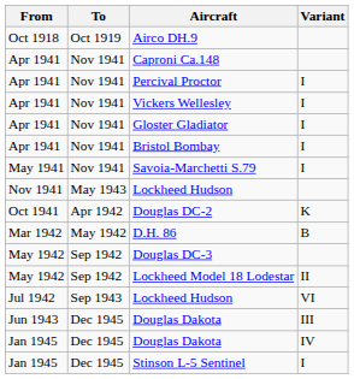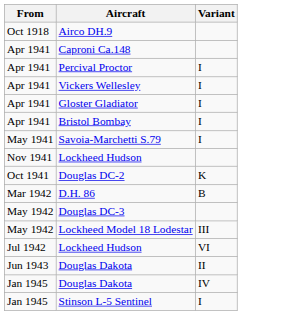- column: To | Oct 1919 | Nov 1941 | Nov 1941 | Nov 1941 | Nov 1941 | Nov 1941 | Nov 1941 | May 1943 | Apr 1942 | May 1942 | Sep 1942 | Sep 1942 | Sep 1943 | Dec 1945 | Dec 1945 | Dec 1945
Lockheed Model 18 Lodestar | Variant: II -> III
Jun 1943 / Douglas Dakota | Variant: III -> II
